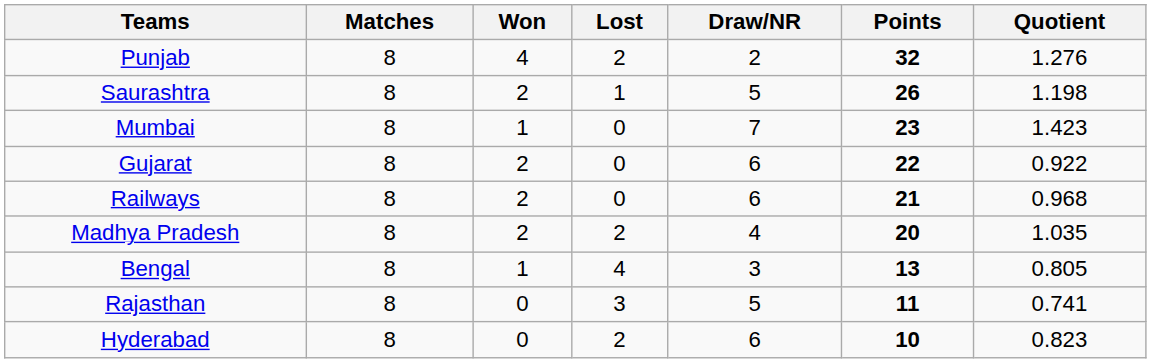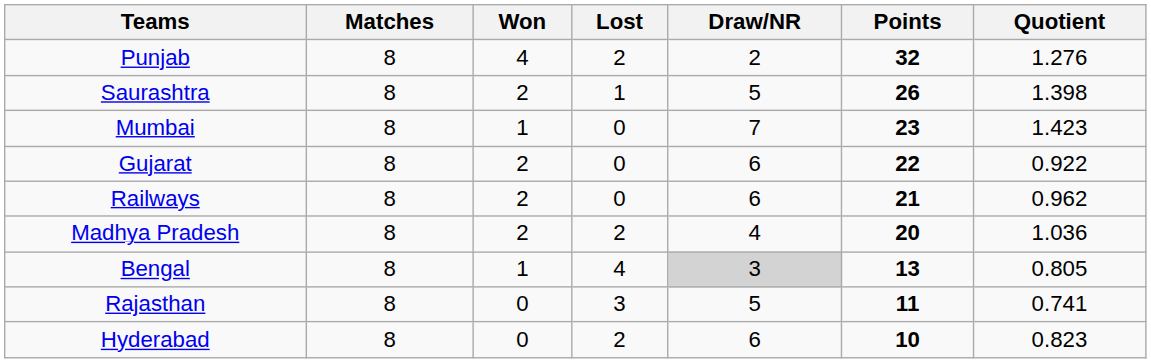Saurashtra | Quotient: 1.198 -> 1.398
Railways | Quotient: 0.968 -> 0.962
Madhya Pradesh | Quotient: 1.035 -> 1.036
Bengal | Draw/NR: no background -> lightgrey background
